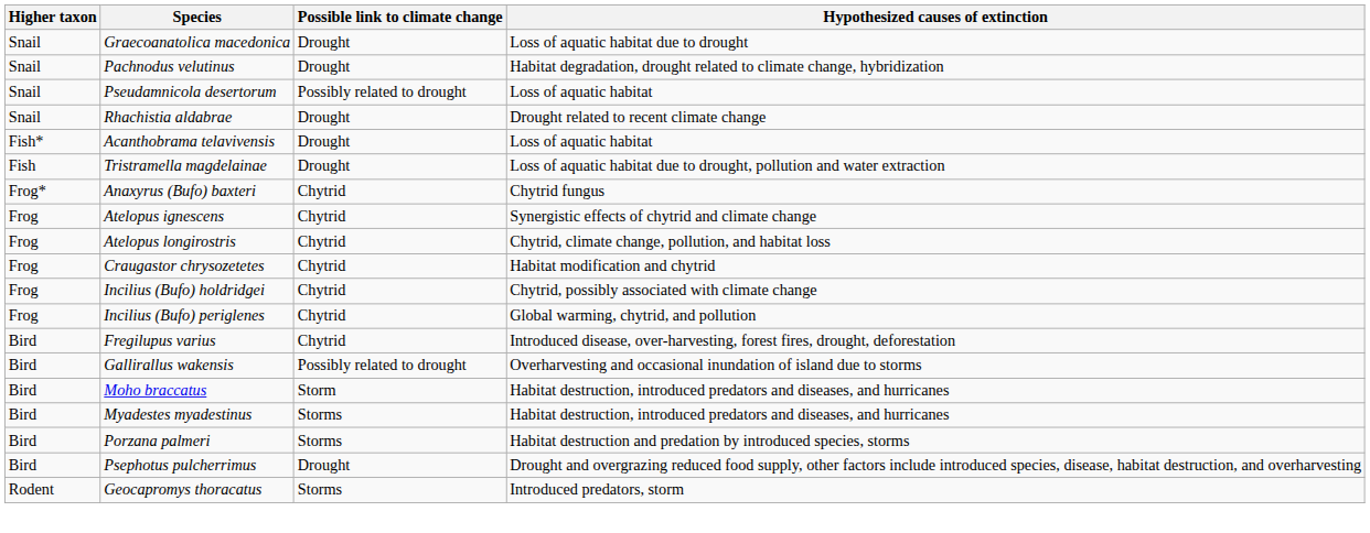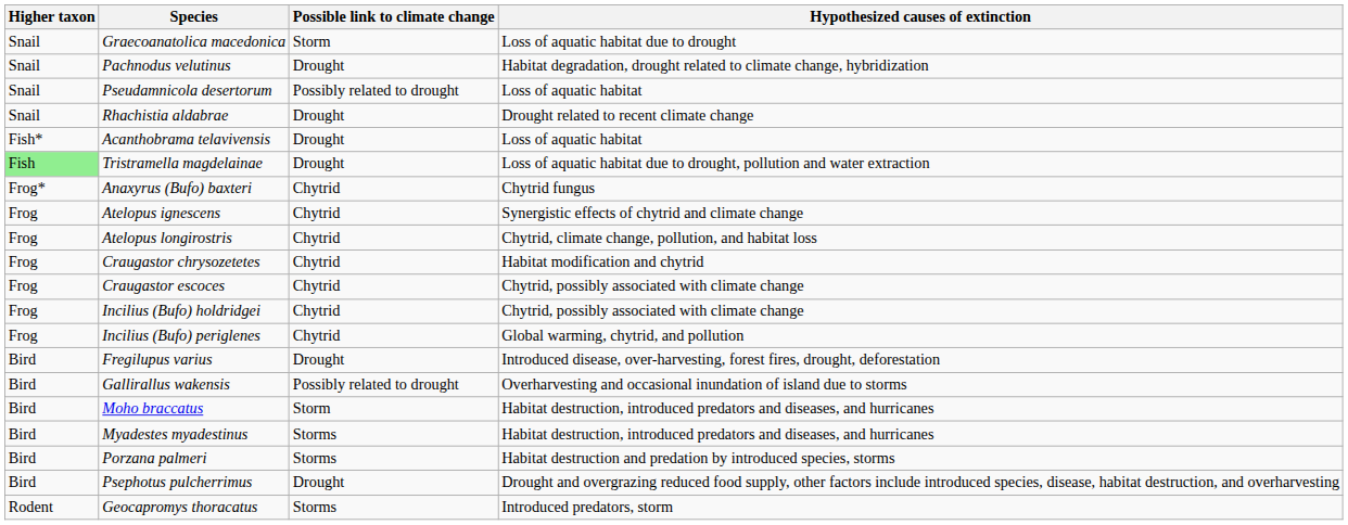Graecoanatolica macedonica | Possible link to climate change: Drought -> Storm
Tristramella magdelainae | Higher taxon: no background -> lightgreen background
+ row: Frog | Craugastor escoces | Chytrid | Chytrid, possibly associated with climate change
Fregilupus varius | Possible link to climate change: Chytrid -> Drought
